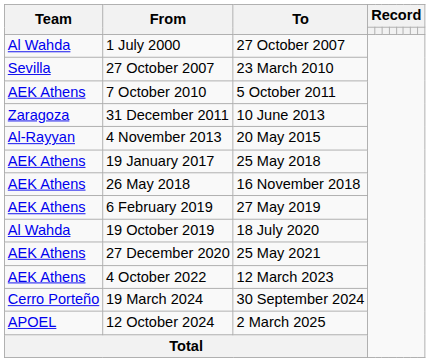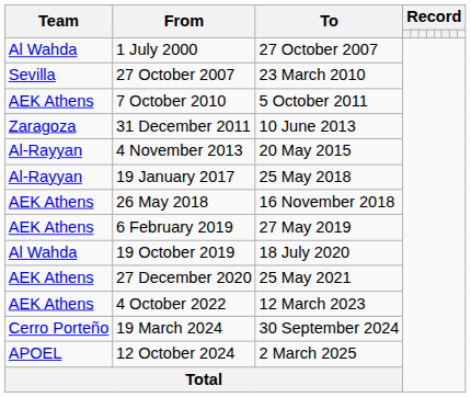19 January 2017 | Team: AEK Athens -> Al-Rayyan
